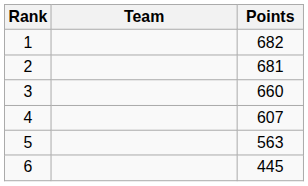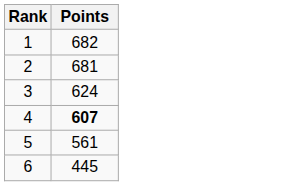- column: Team
3 | Points: 660 -> 624
4 | Points: normal -> bold
5 | Points: 563 -> 561
